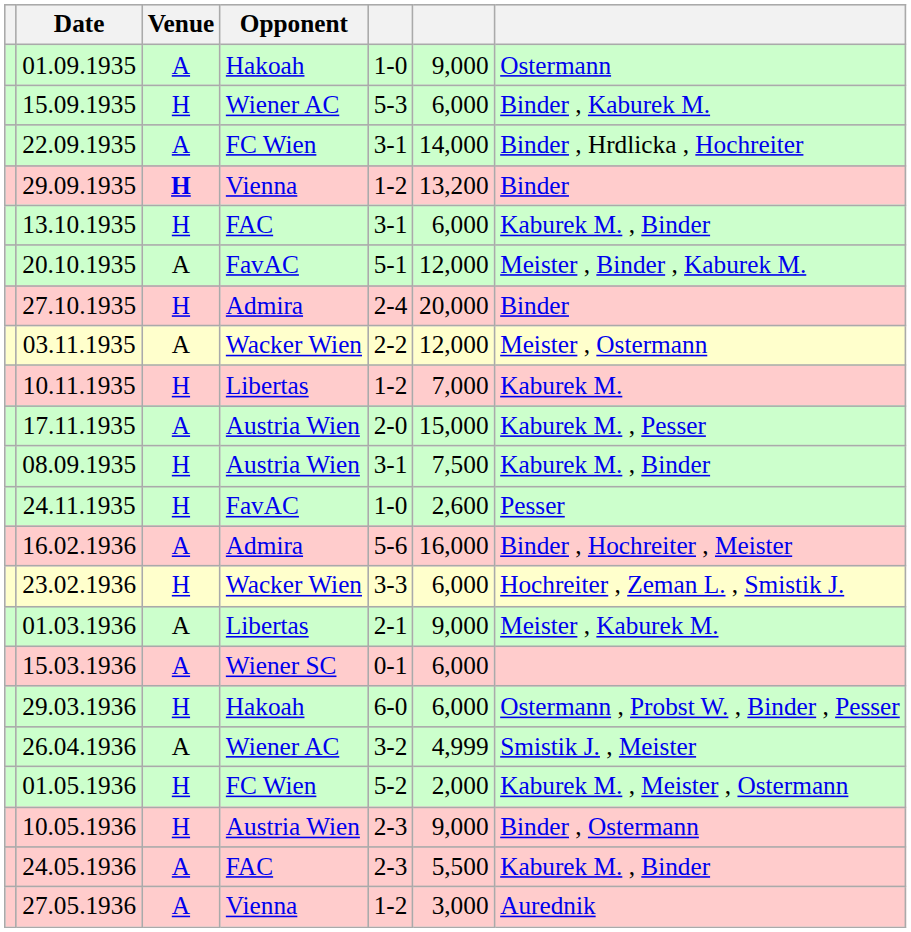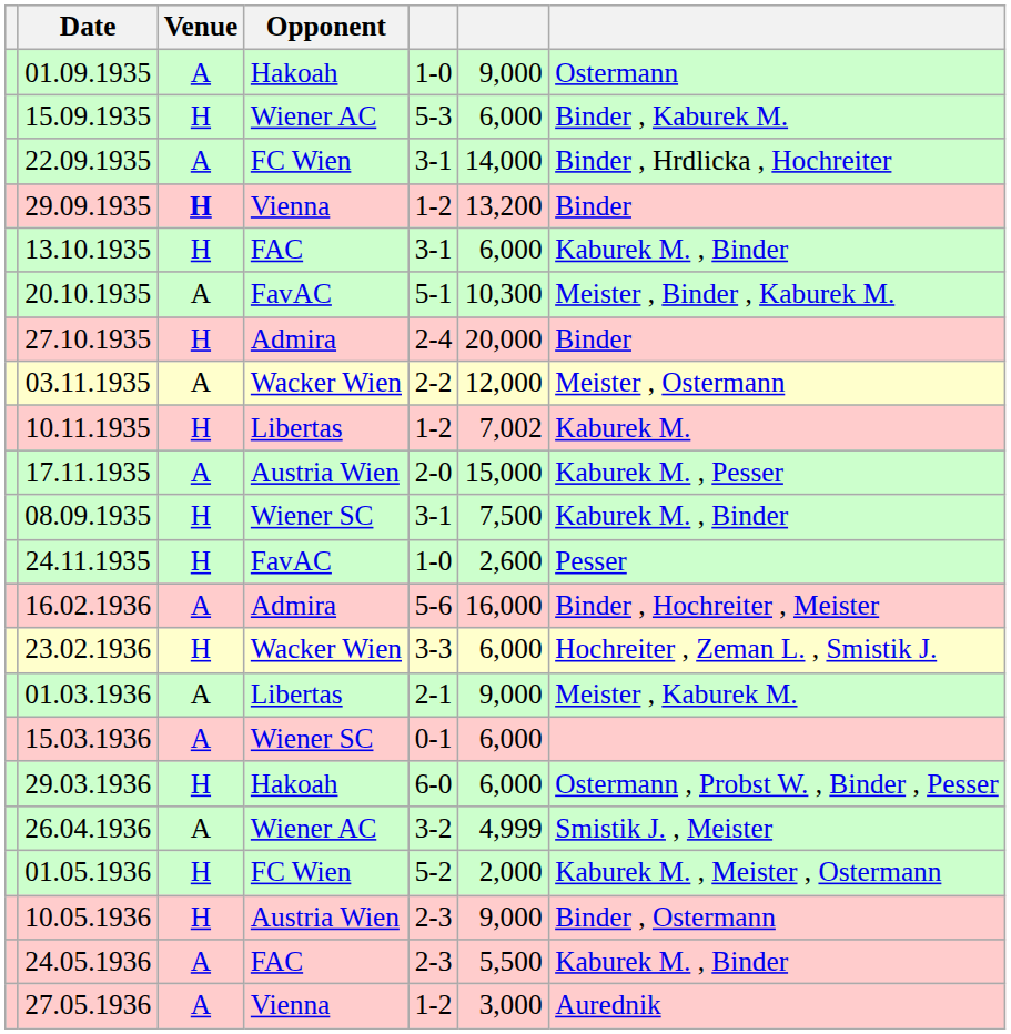20.10.1935 | column 6: 12,000 -> 10,300
10.11.1935 | column 6: 7,000 -> 7,002
08.09.1935 | Opponent: Austria Wien -> Wiener SC
